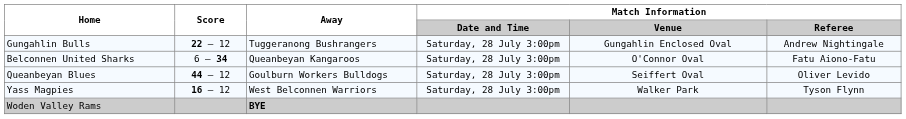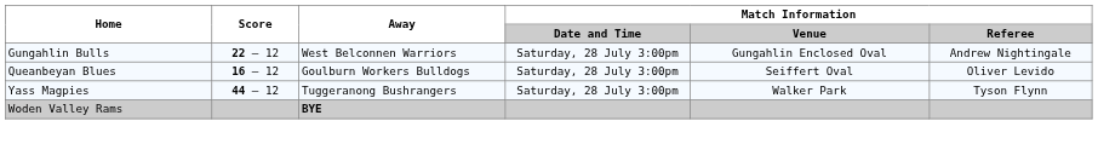Gungahlin Bulls | Away: Tuggeranong Bushrangers -> West Belconnen Warriors
- row: Belconnen United Sharks | 6 – 34 | Queanbeyan Kangaroos | Saturday, 28 July 3:00pm | O'Connor Oval | Fatu Aiono-Fatu
Queanbeyan Blues | Score: 44 – 12 -> 16 – 12
Yass Magpies | Score: 16 – 12 -> 44 – 12
Yass Magpies | Away: West Belconnen Warriors -> Tuggeranong Bushrangers
